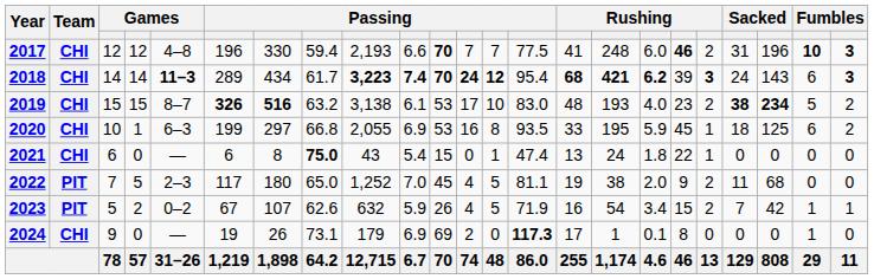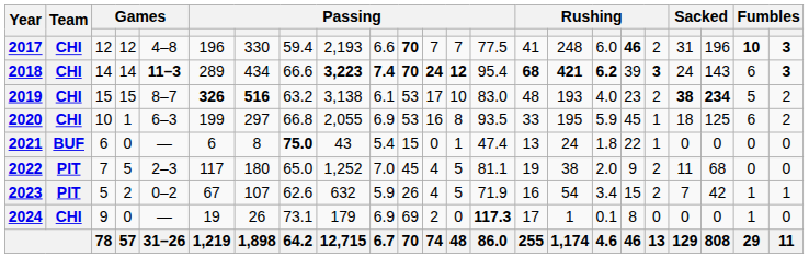2018 | column 8: 61.7 -> 66.6
2021 | Team: CHI -> BUF
